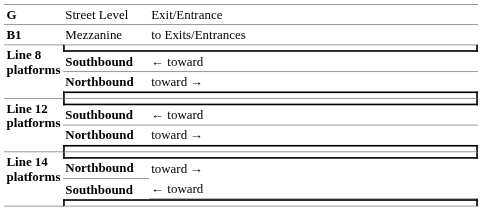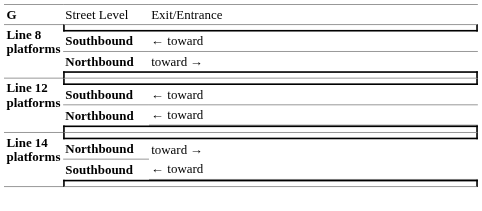- row: B1 | Mezzanine | to Exits/Entrances
Line 12 platforms / Northbound | column 3: toward → -> ← toward
